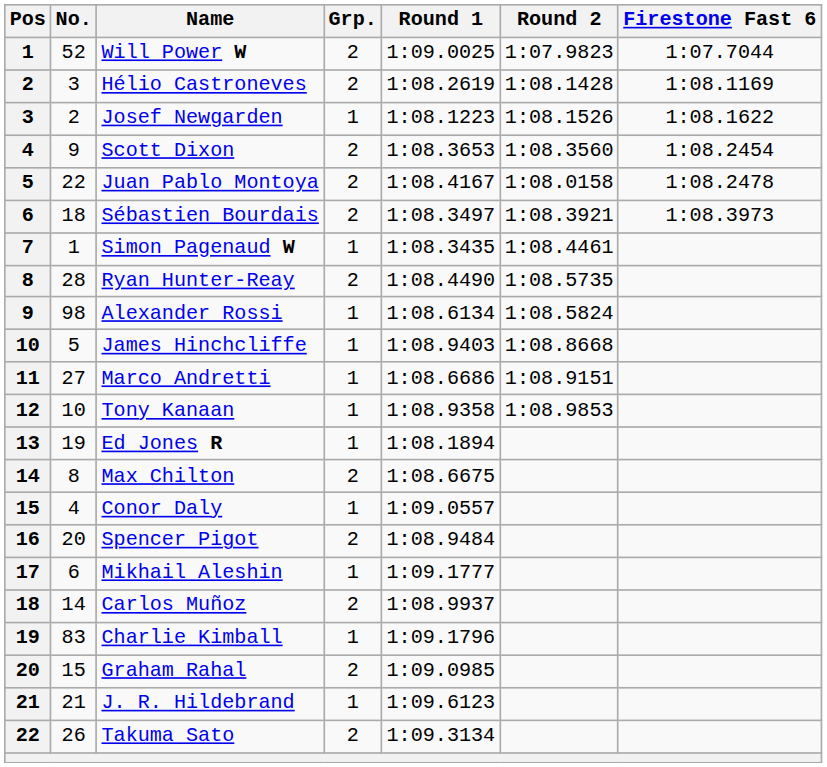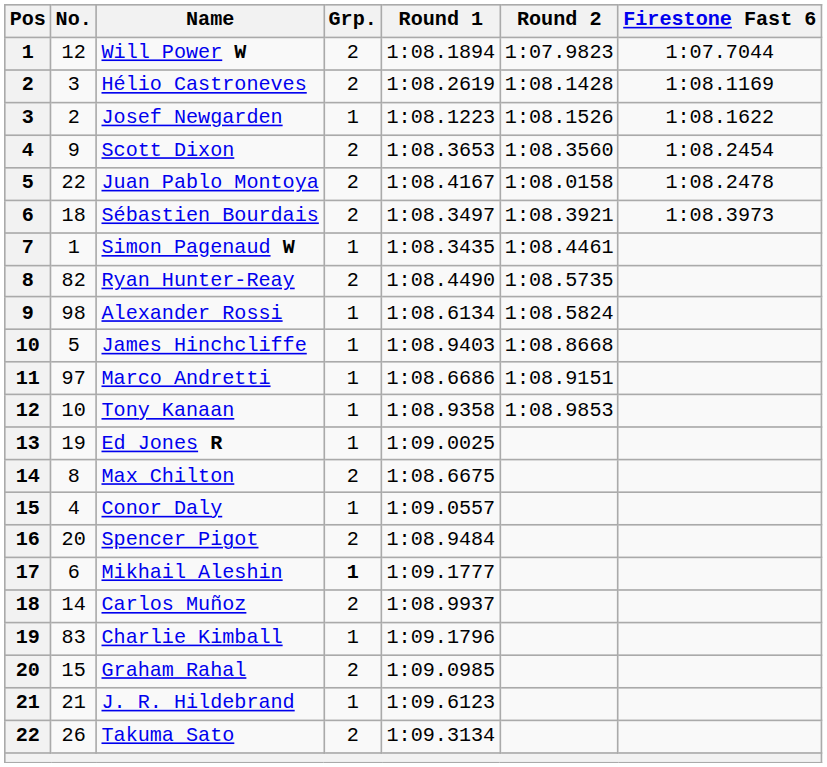Will Power W | No.: 52 -> 12
Will Power W | Round 1: 1:09.0025 -> 1:08.1894
Ryan Hunter-Reay | No.: 28 -> 82
Marco Andretti | No.: 27 -> 97
Ed Jones R | Round 1: 1:08.1894 -> 1:09.0025
Mikhail Aleshin | Grp.: normal -> bold
